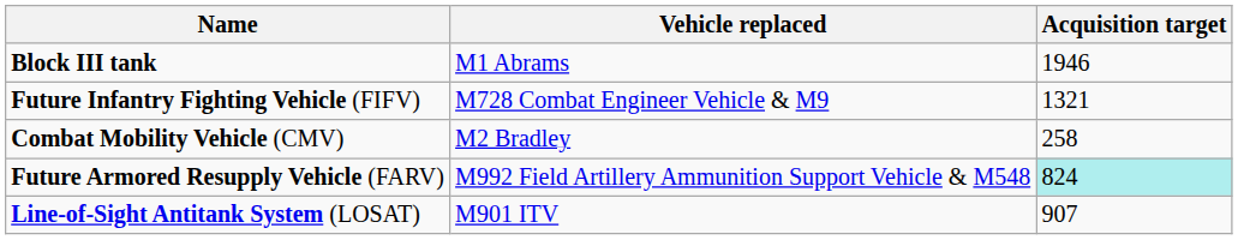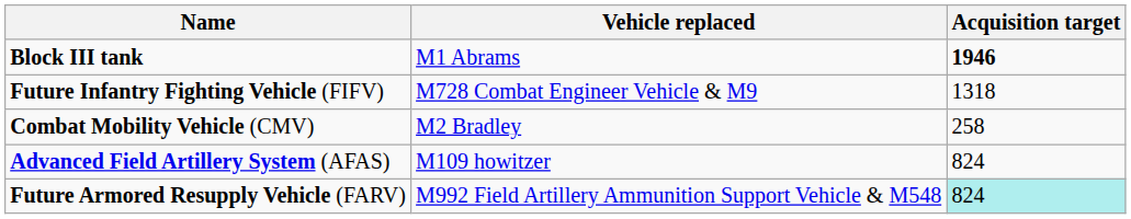Block III tank | Acquisition target: normal -> bold
Future Infantry Fighting Vehicle (FIFV) | Acquisition target: 1321 -> 1318
+ row: Advanced Field Artillery System (AFAS) | M109 howitzer | 824
- row: Line-of-Sight Antitank System (LOSAT) | M901 ITV | 907
